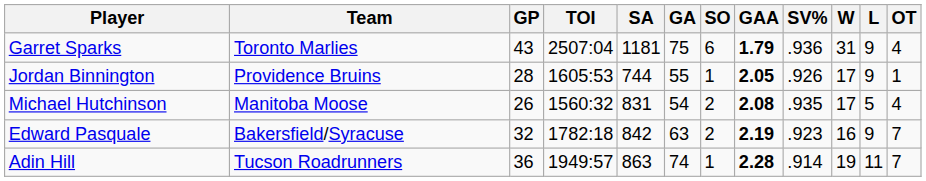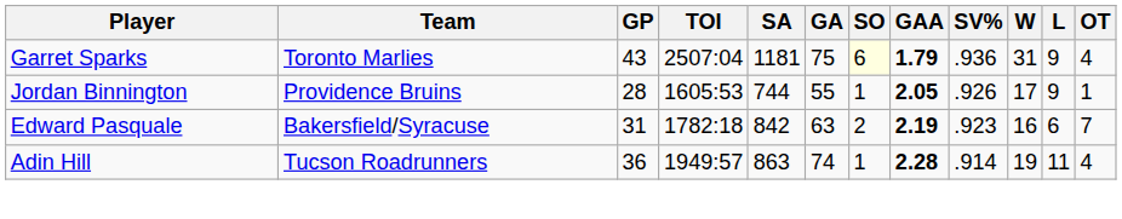Garret Sparks | SO: no background -> lightyellow background
- row: Michael Hutchinson | Manitoba Moose | 26 | 1560:32 | 831 | 54 | 2 | 2.08 | .935 | 17 | 5 | 4
Edward Pasquale | GP: 32 -> 31
Edward Pasquale | L: 9 -> 6
Adin Hill | OT: 7 -> 4
